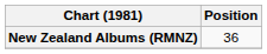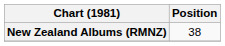New Zealand Albums (RMNZ) | Position: 36 -> 38
